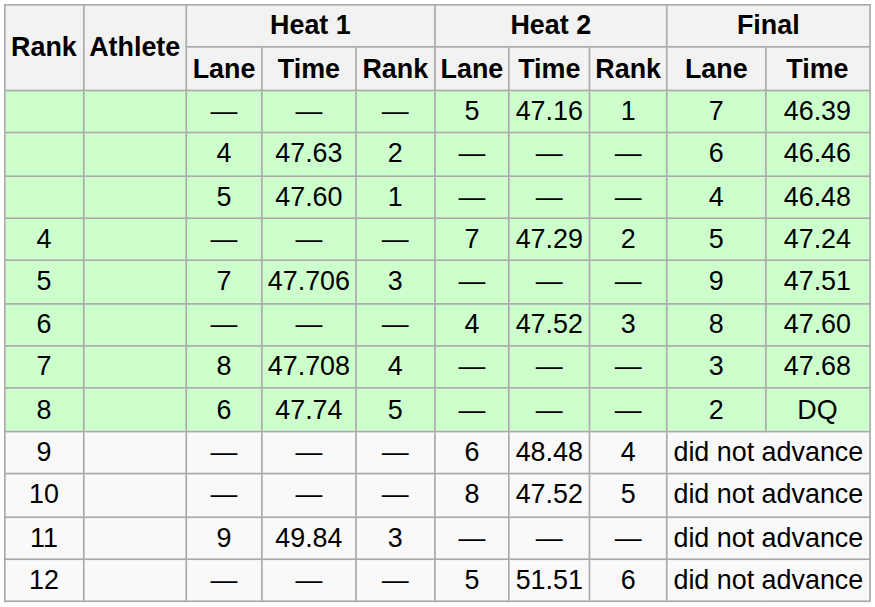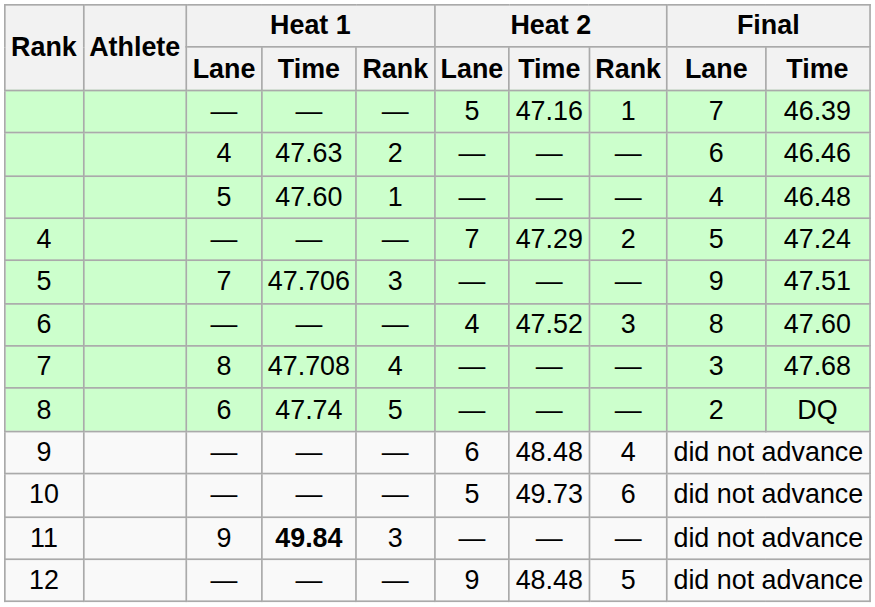10 | Heat 2 / Lane: 8 -> 5
10 | Heat 2 / Time: 47.52 -> 49.73
10 | Heat 2 / Rank: 5 -> 6
11 | Heat 1 / Time: normal -> bold
12 | Heat 2 / Lane: 5 -> 9
12 | Heat 2 / Time: 51.51 -> 48.48
12 | Heat 2 / Rank: 6 -> 5
